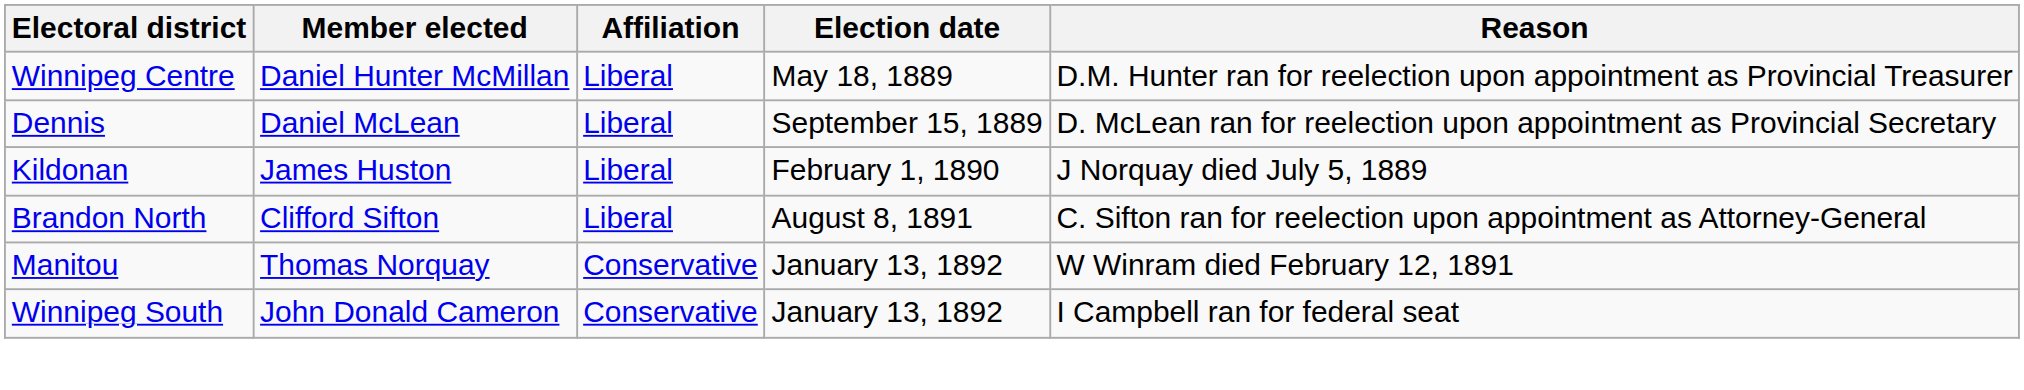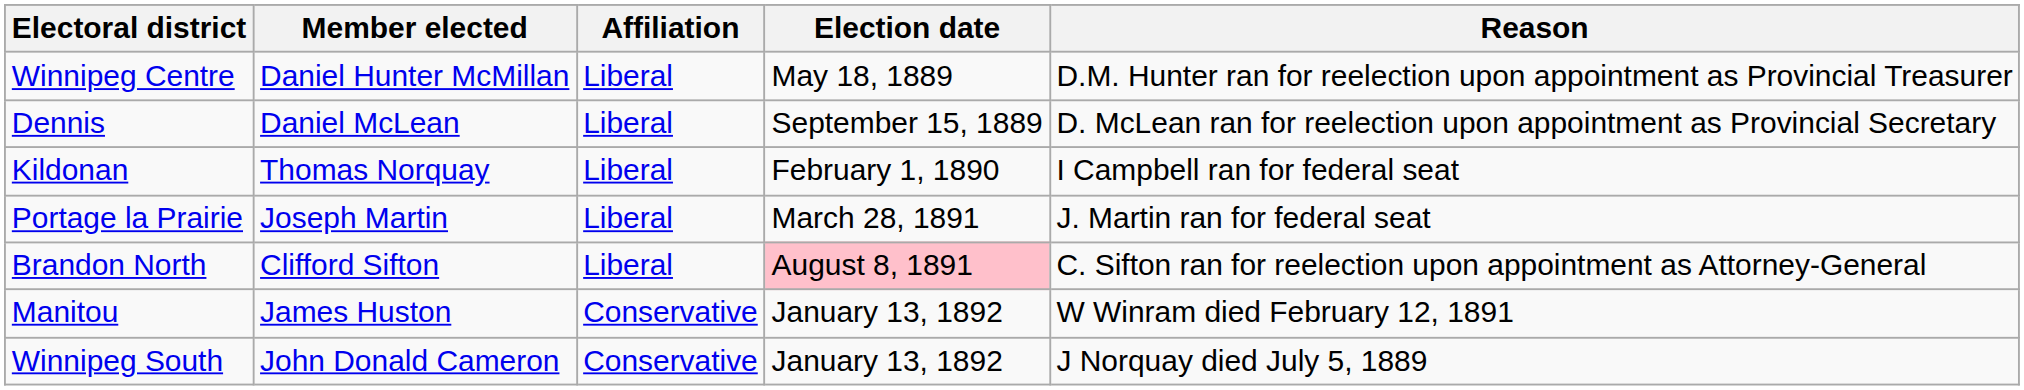Kildonan | Member elected: James Huston -> Thomas Norquay
Kildonan | Reason: J Norquay died July 5, 1889 -> I Campbell ran for federal seat
+ row: Portage la Prairie | Joseph Martin | Liberal | March 28, 1891 | J. Martin ran for federal seat
Brandon North | Election date: no background -> pink background
Manitou | Member elected: Thomas Norquay -> James Huston
Winnipeg South | Reason: I Campbell ran for federal seat -> J Norquay died July 5, 1889
